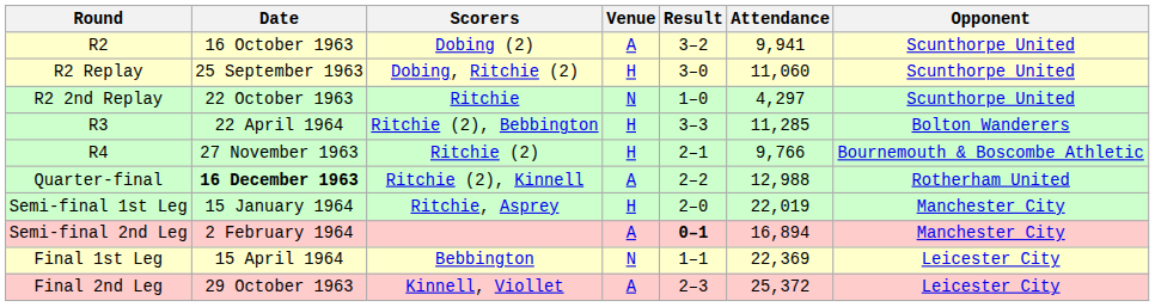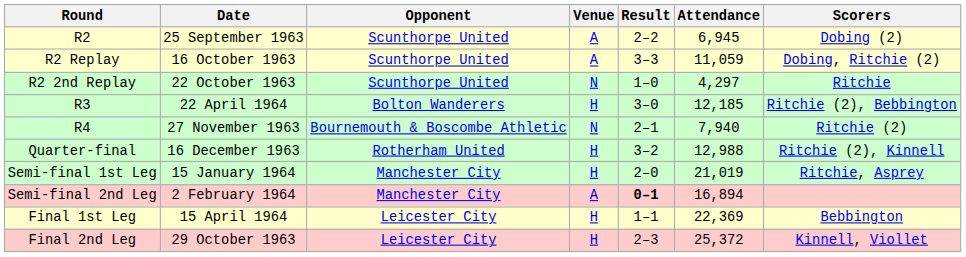columns swapped: Opponent <-> Scorers
R2 | Date: 16 October 1963 -> 25 September 1963
R2 | Result: 3–2 -> 2–2
R2 | Attendance: 9,941 -> 6,945
R2 Replay | Date: 25 September 1963 -> 16 October 1963
R2 Replay | Venue: H -> A
R2 Replay | Result: 3–0 -> 3–3
R2 Replay | Attendance: 11,060 -> 11,059
R3 | Result: 3–3 -> 3–0
R3 | Attendance: 11,285 -> 12,185
R4 | Venue: H -> N
R4 | Attendance: 9,766 -> 7,940
Quarter-final | Date: bold -> normal
Quarter-final | Venue: A -> H
Quarter-final | Result: 2–2 -> 3–2
Semi-final 1st Leg | Attendance: 22,019 -> 21,019
Final 1st Leg | Venue: N -> H
Final 2nd Leg | Venue: A -> H
